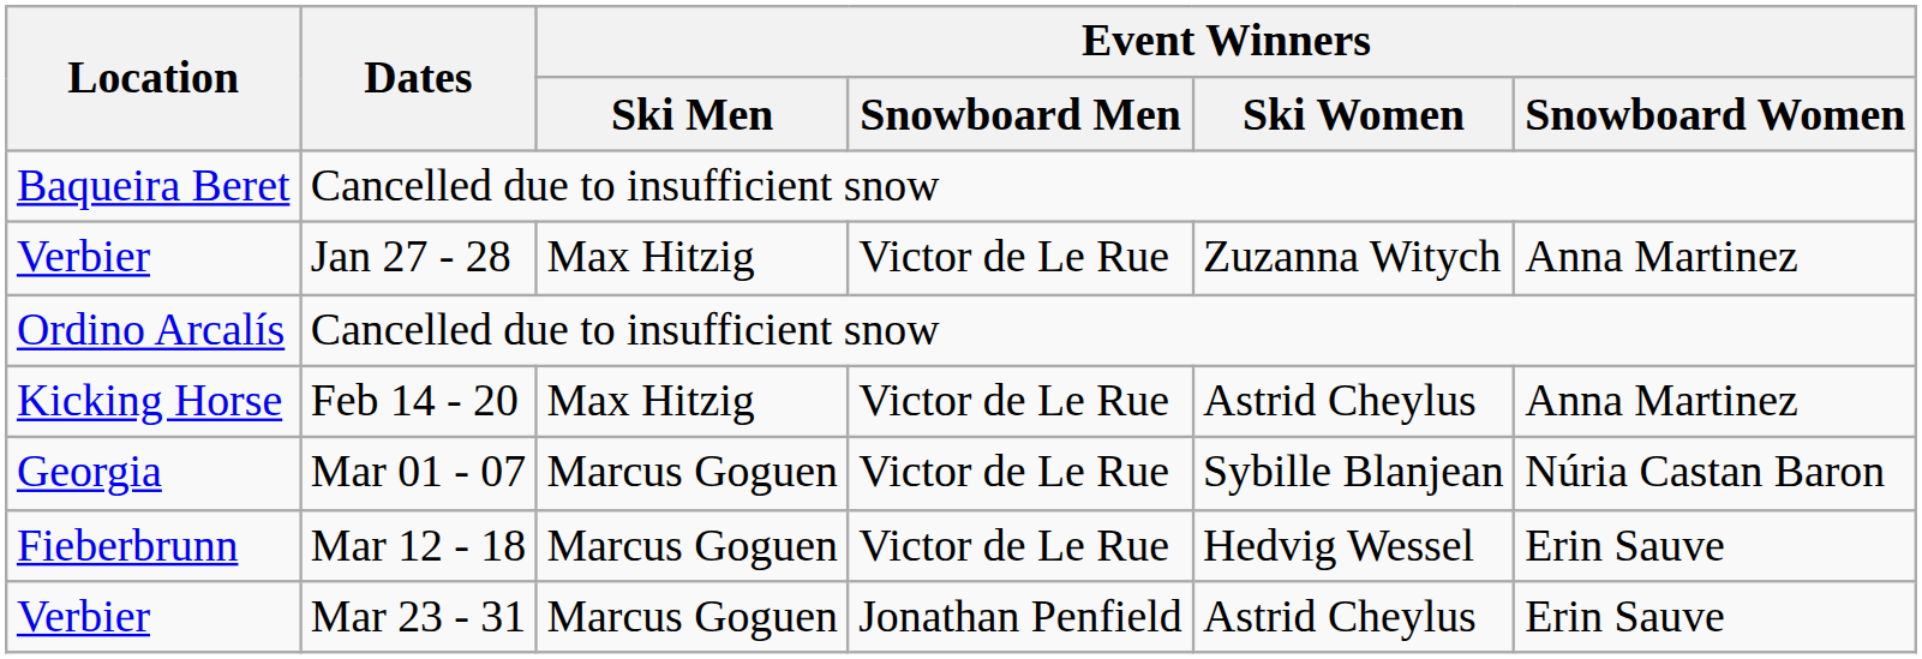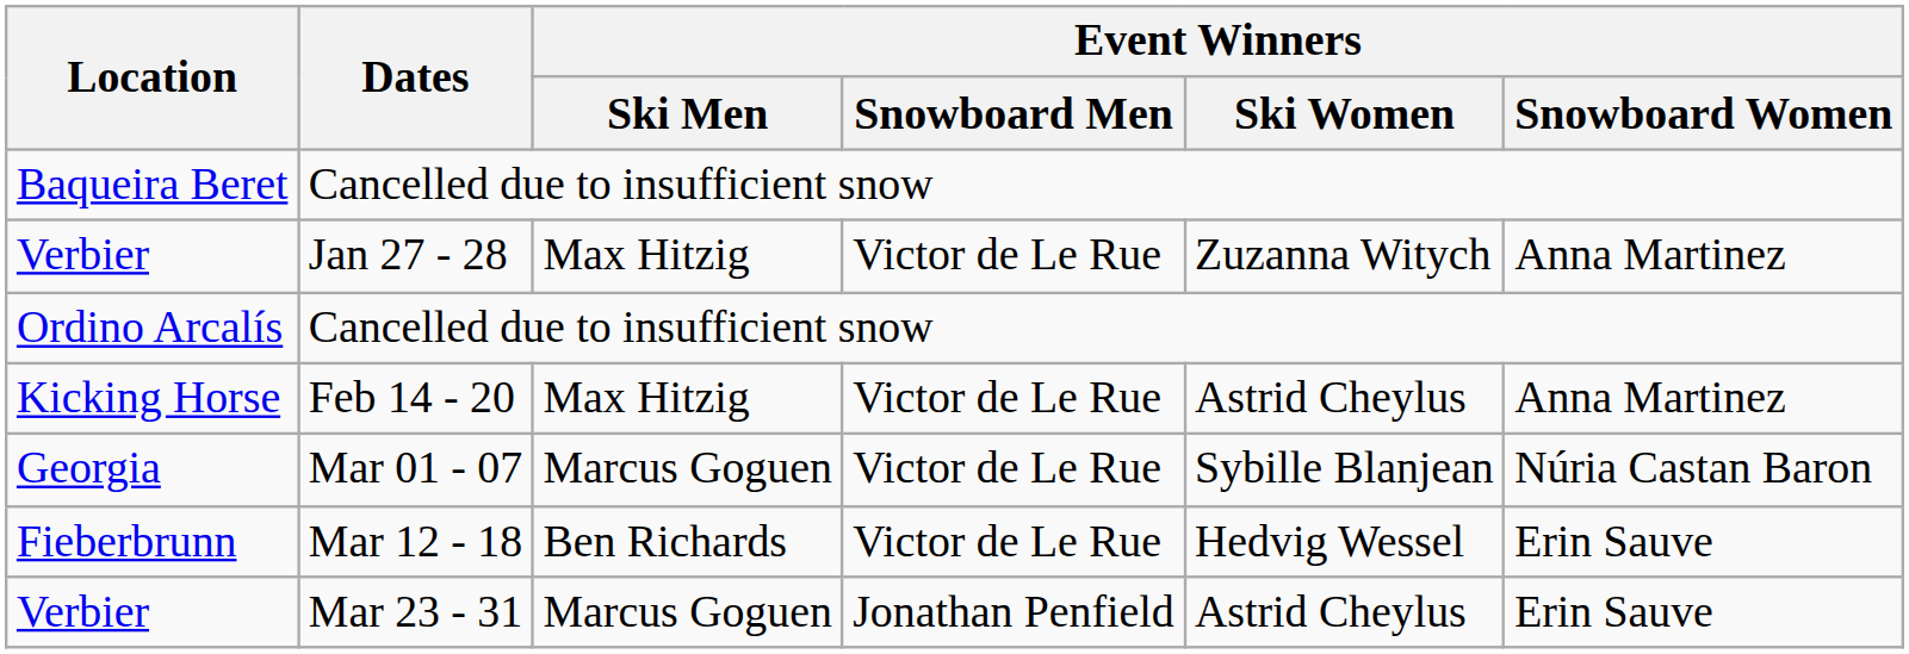Fieberbrunn | Event Winners / Ski Men: Marcus Goguen -> Ben Richards
